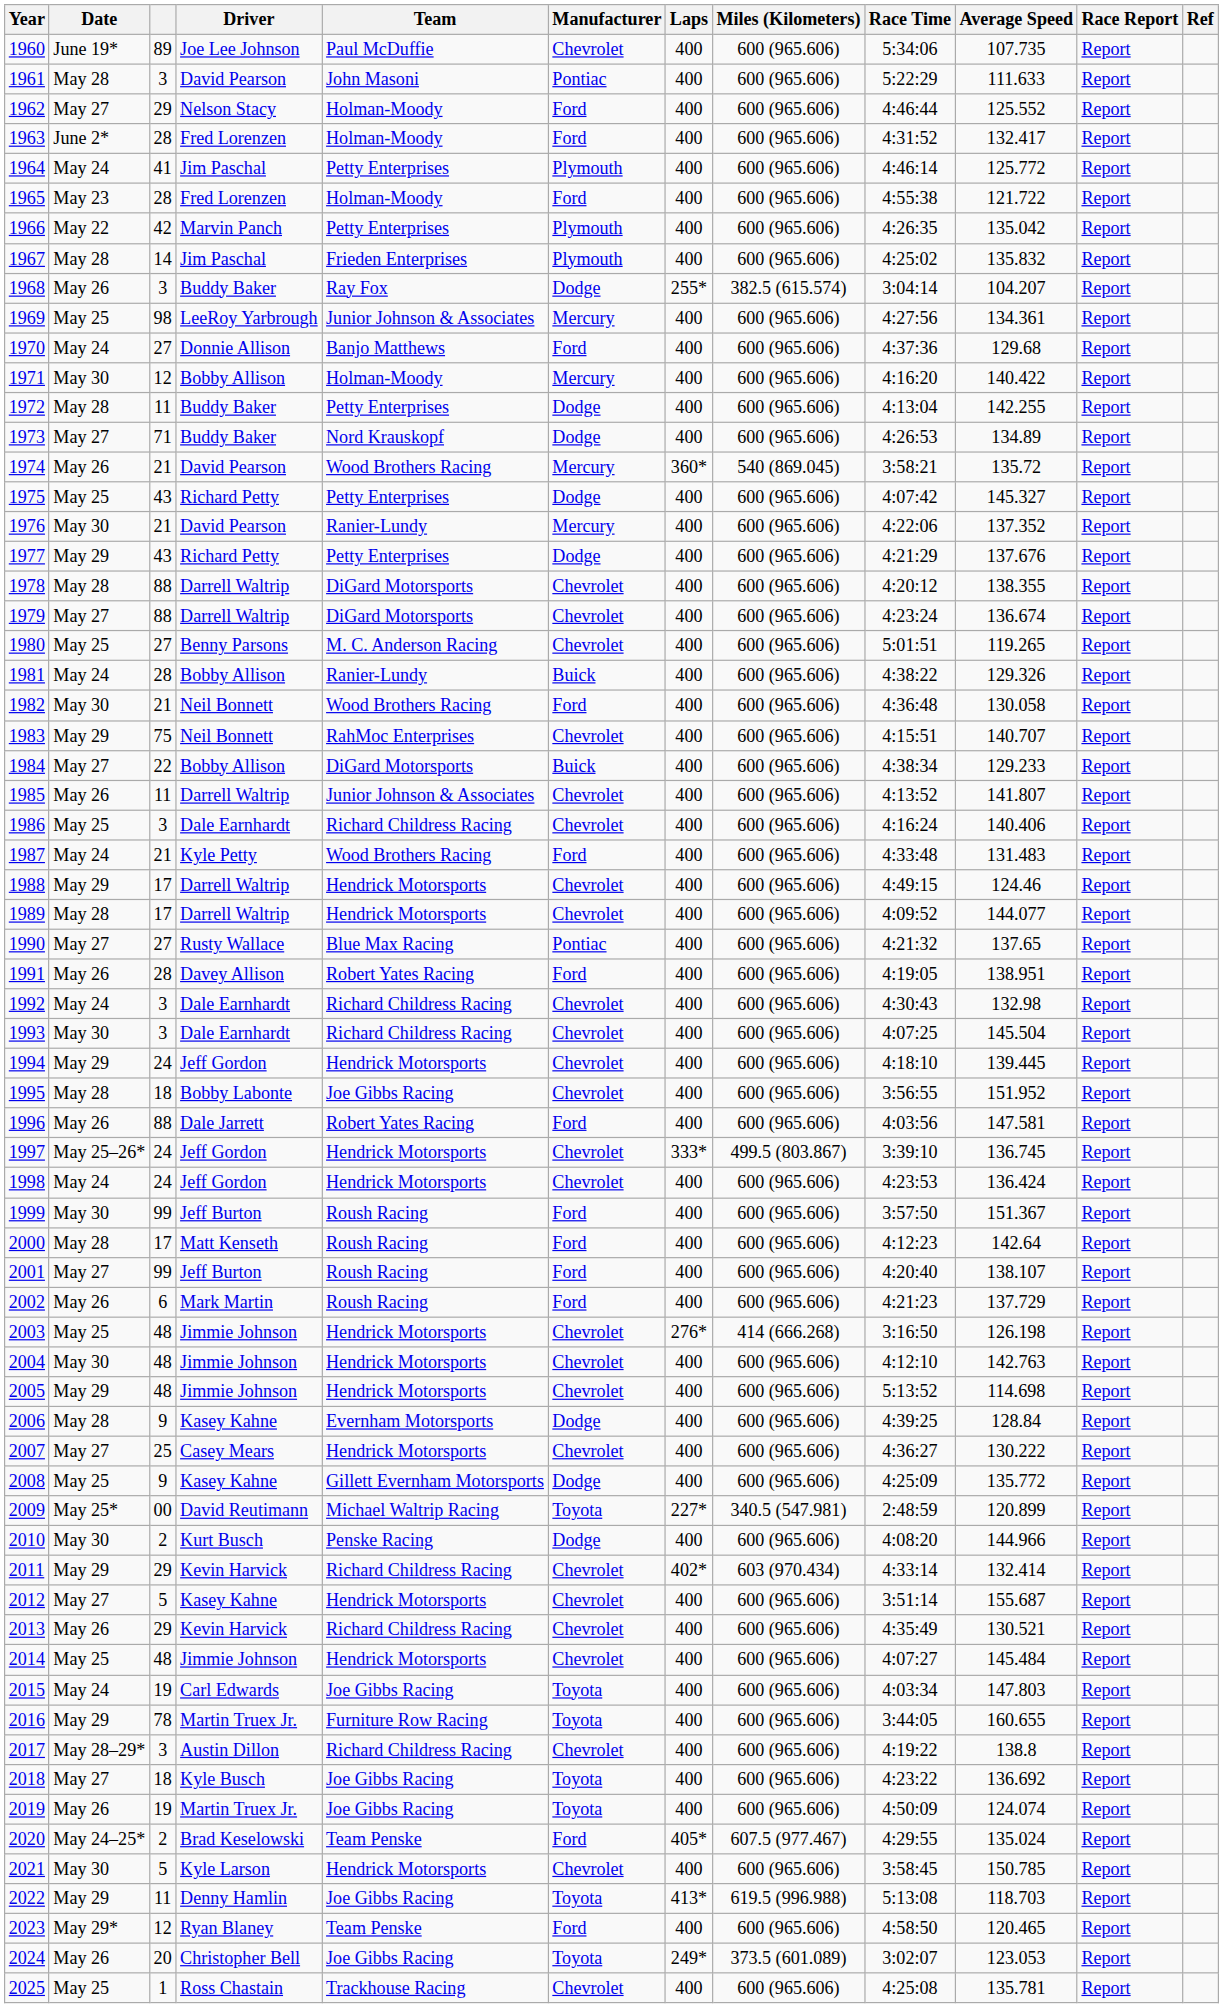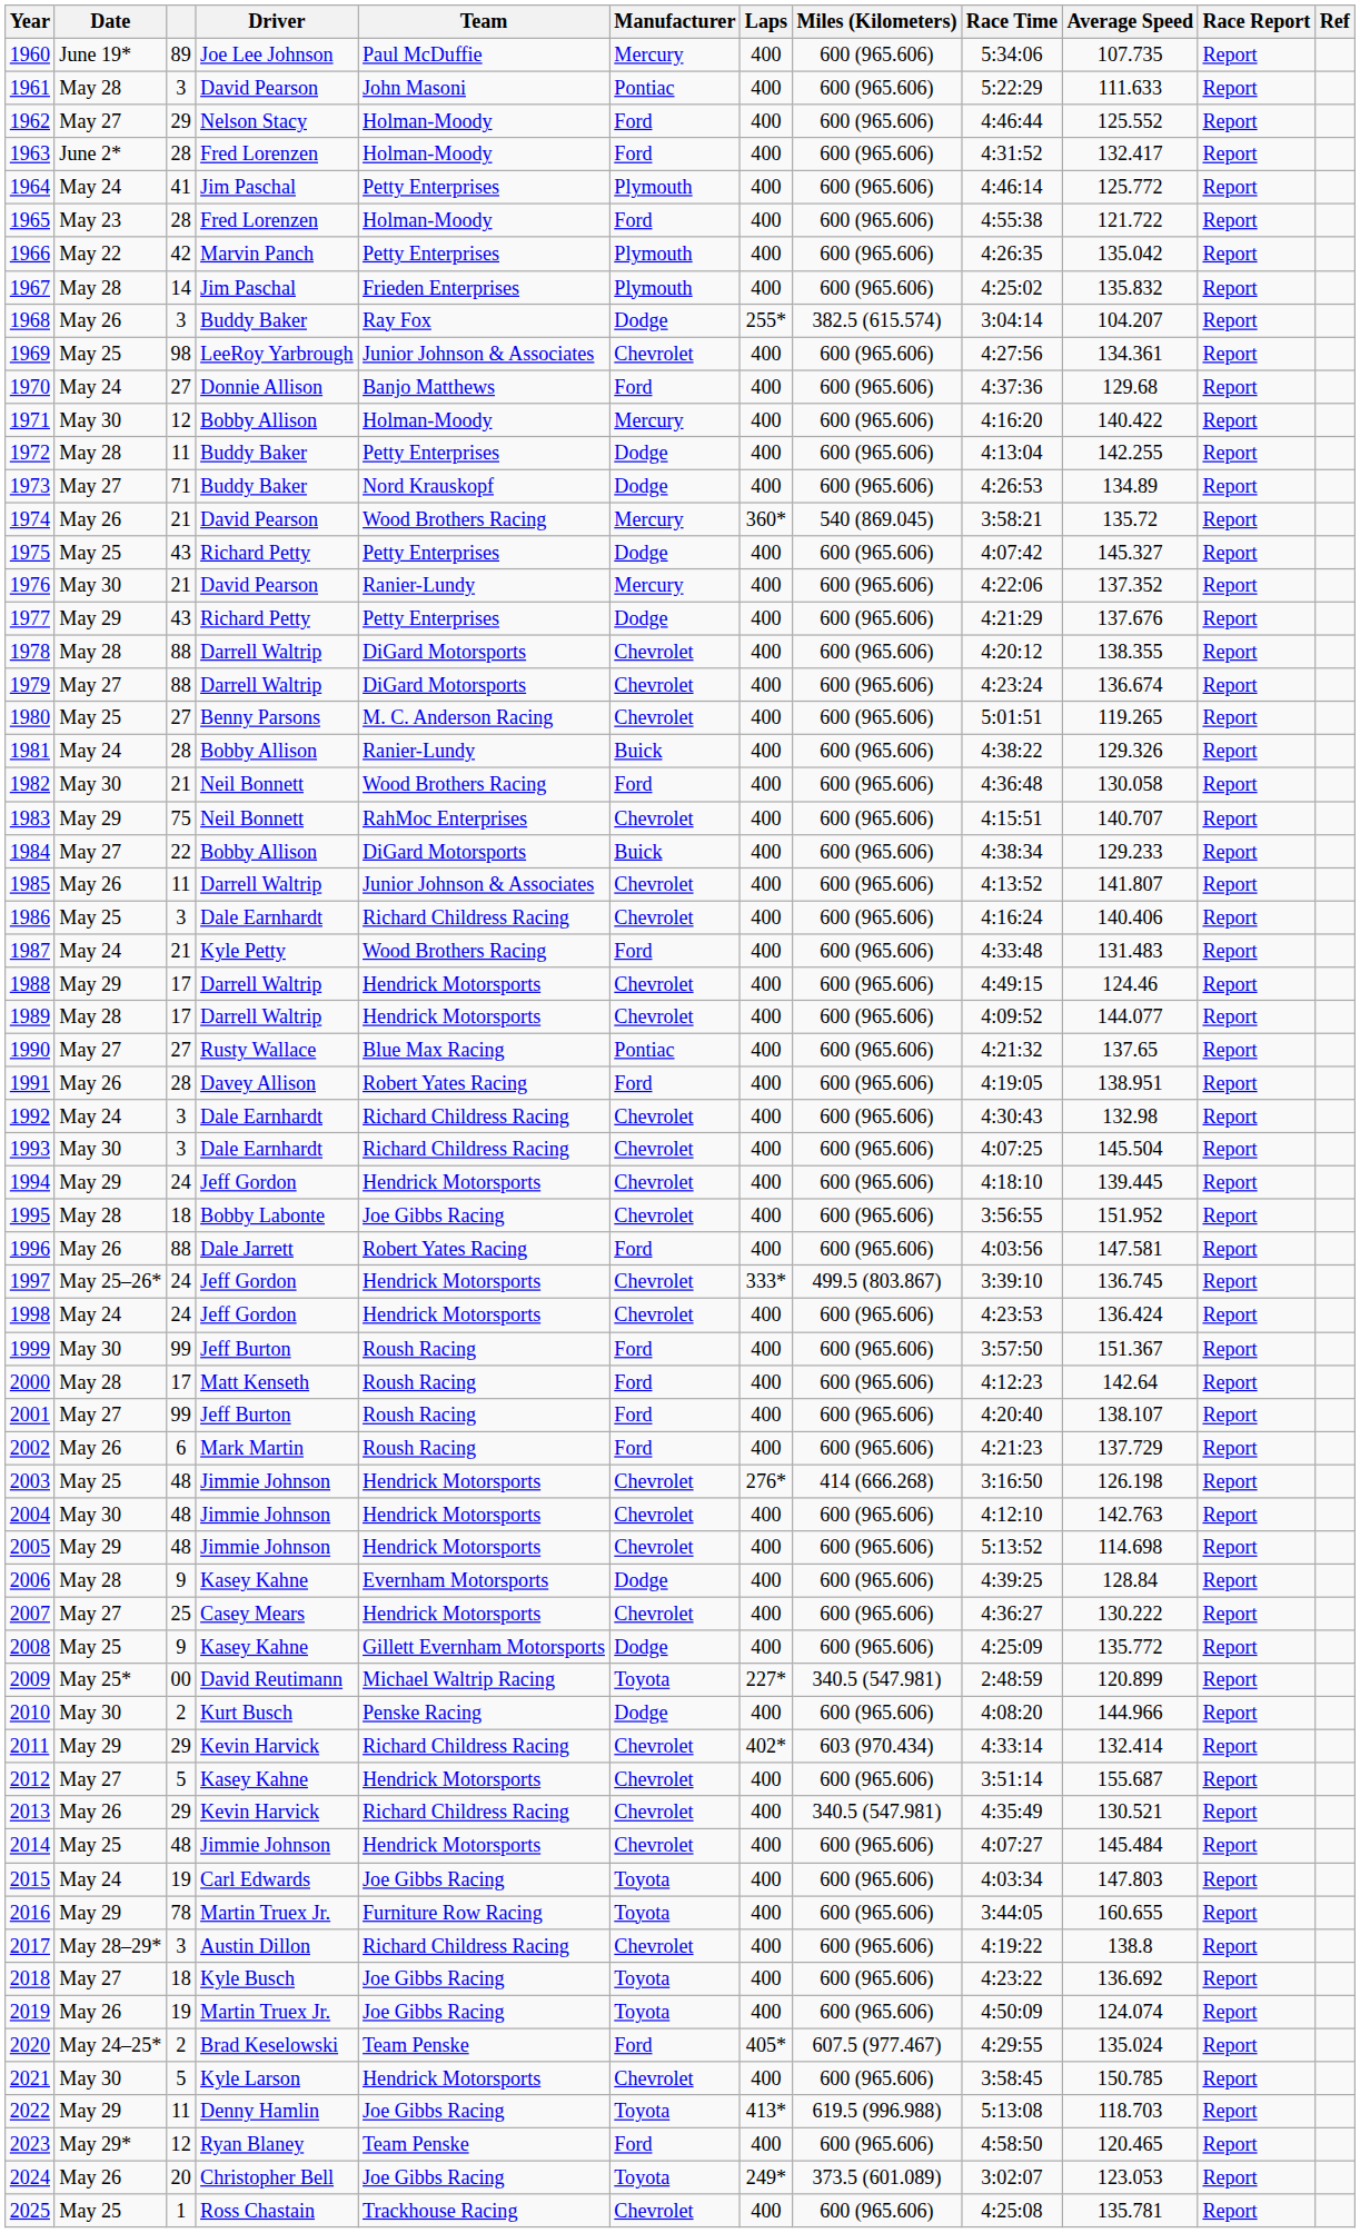1960 | Manufacturer: Chevrolet -> Mercury
1969 | Manufacturer: Mercury -> Chevrolet
2013 | Miles (Kilometers): 600 (965.606) -> 340.5 (547.981)
